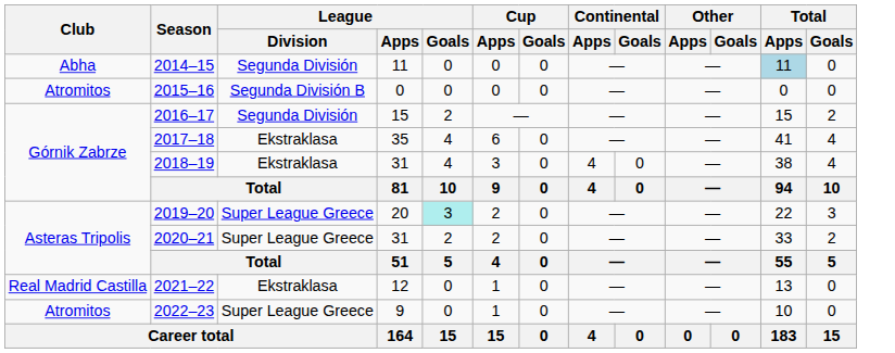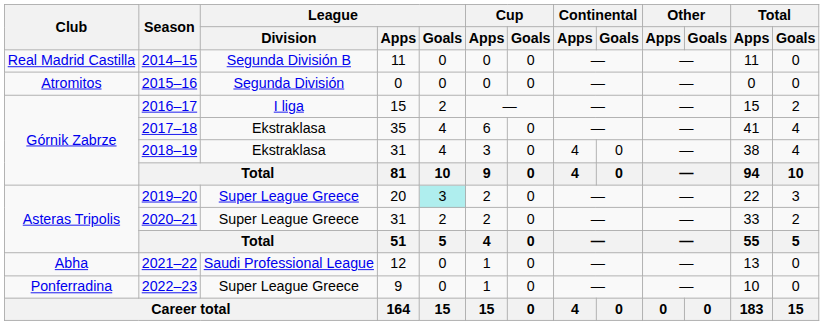2014–15 | Club: Abha -> Real Madrid Castilla
2014–15 | League / Division: Segunda División -> Segunda División B
2014–15 | Total / Apps: lightblue background -> no background
2015–16 | League / Division: Segunda División B -> Segunda División
2016–17 | League / Division: Segunda División -> I liga
2021–22 | Club: Real Madrid Castilla -> Abha
2021–22 | League / Division: Ekstraklasa -> Saudi Professional League
2022–23 | Club: Atromitos -> Ponferradina
